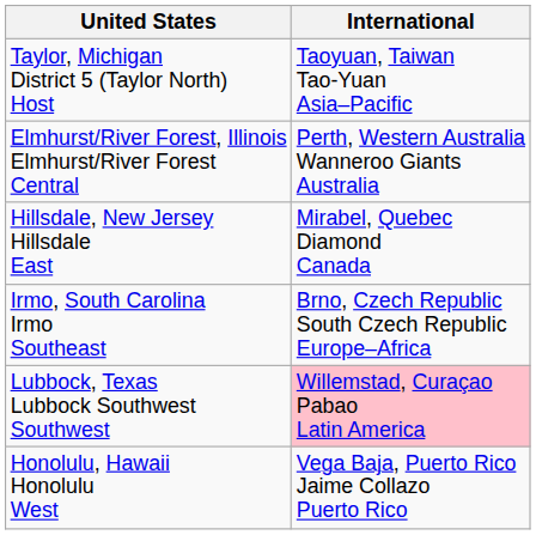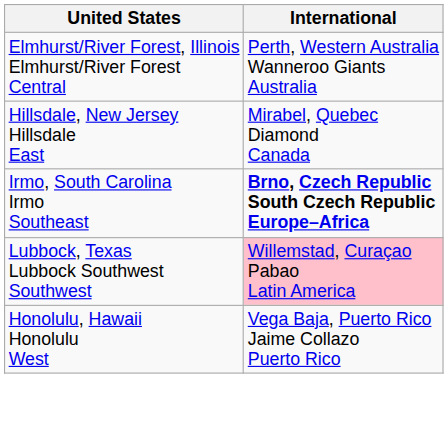- row: Taylor, Michigan District 5 (Taylor North) Host | Taoyuan, Taiwan Tao-Yuan Asia–Pacific
Irmo, South Carolina Irmo Southeast | International: normal -> bold
